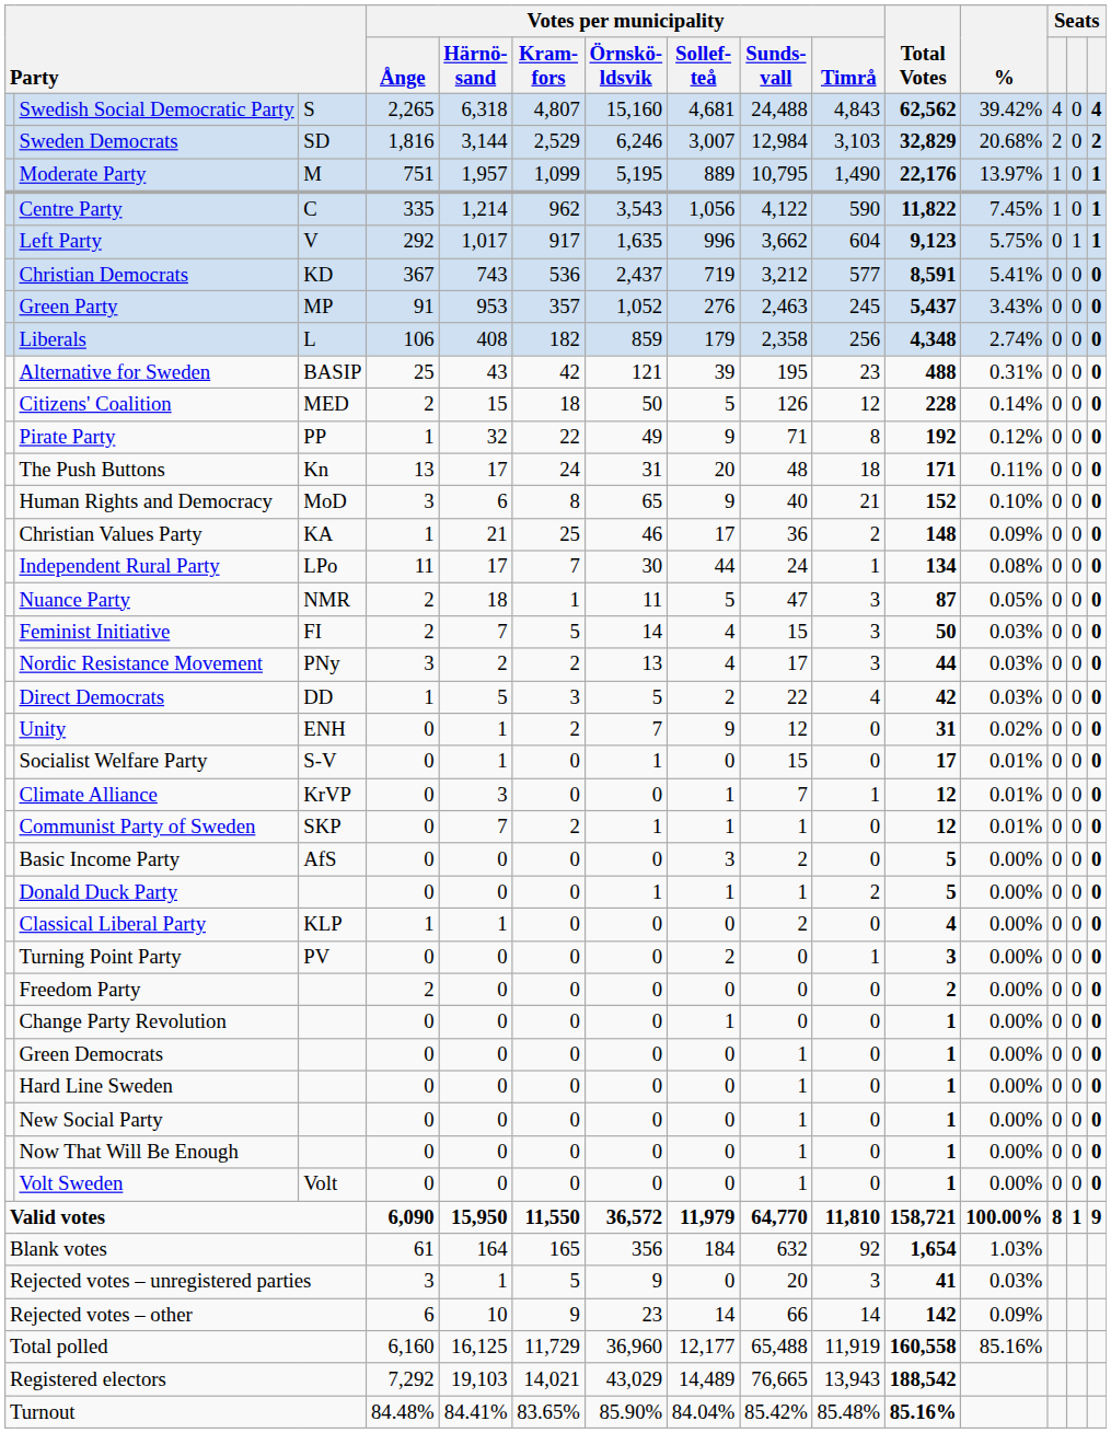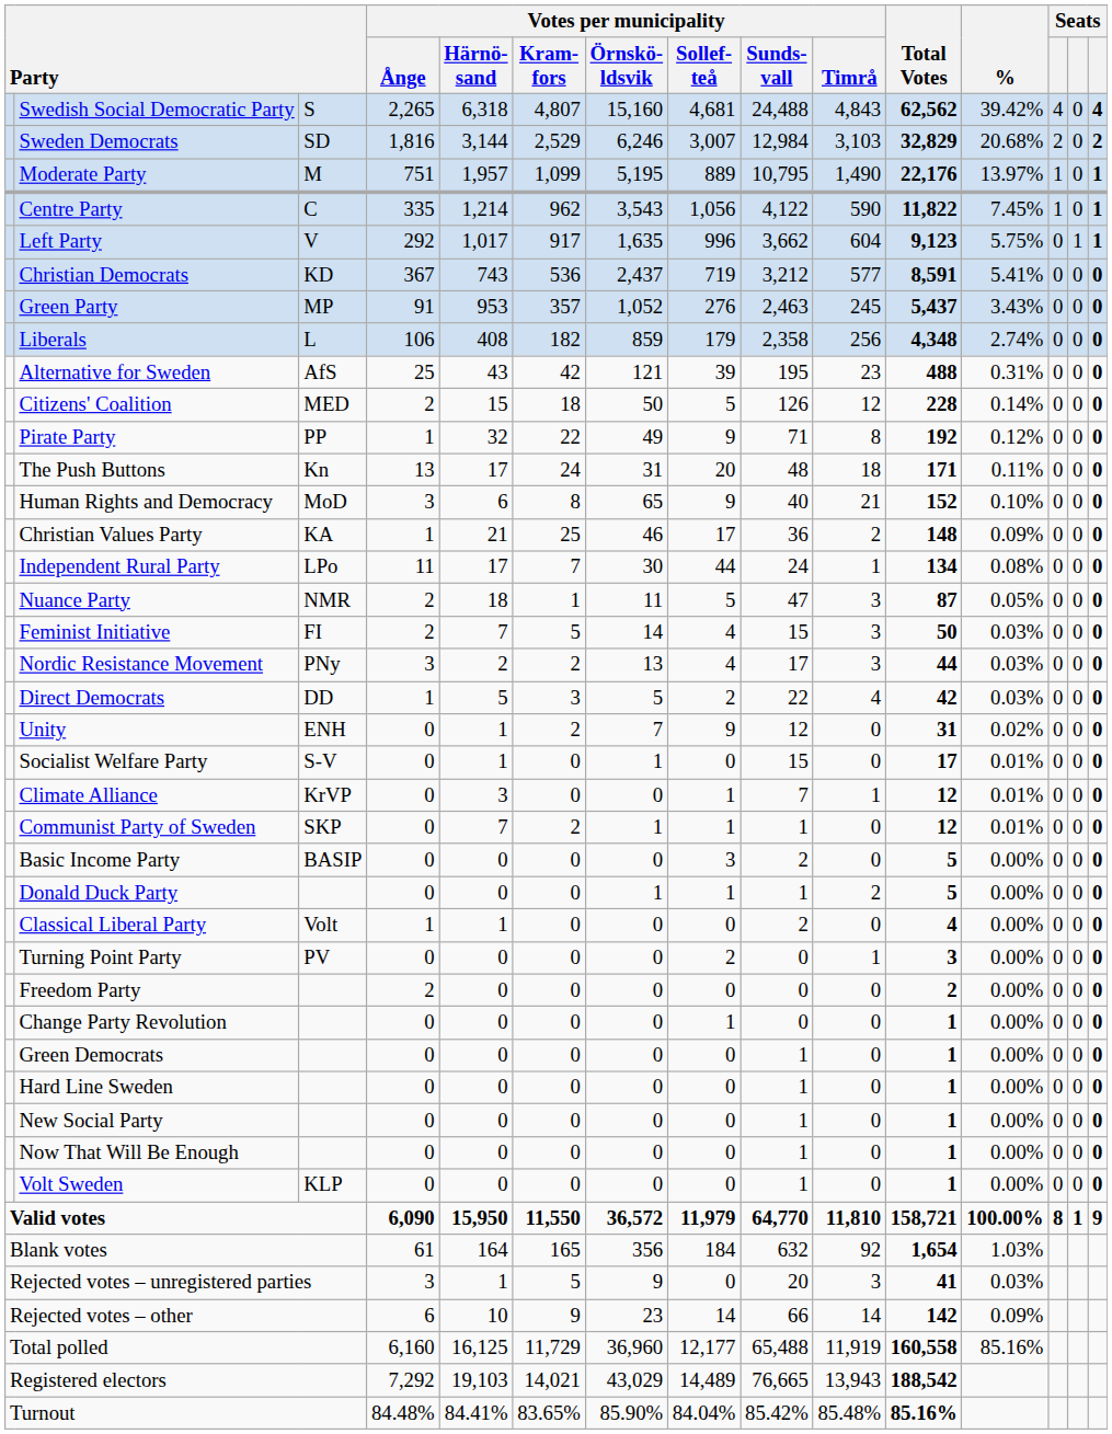Alternative for Sweden | column 3: BASIP -> AfS
Basic Income Party | column 3: AfS -> BASIP
Classical Liberal Party | column 3: KLP -> Volt
Volt Sweden | column 3: Volt -> KLP
